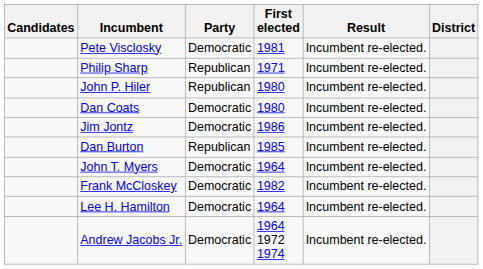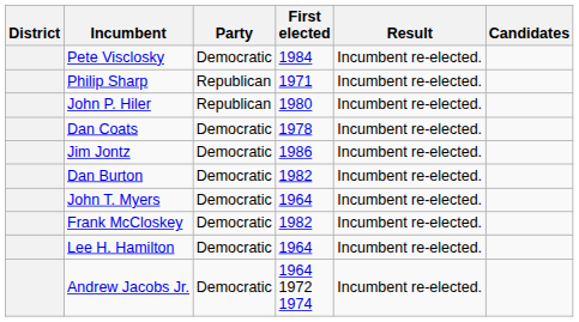columns swapped: District <-> Candidates
Pete Visclosky | First elected: 1981 -> 1984
Dan Coats | First elected: 1980 -> 1978
Dan Burton | Party: Republican -> Democratic
Dan Burton | First elected: 1985 -> 1982
